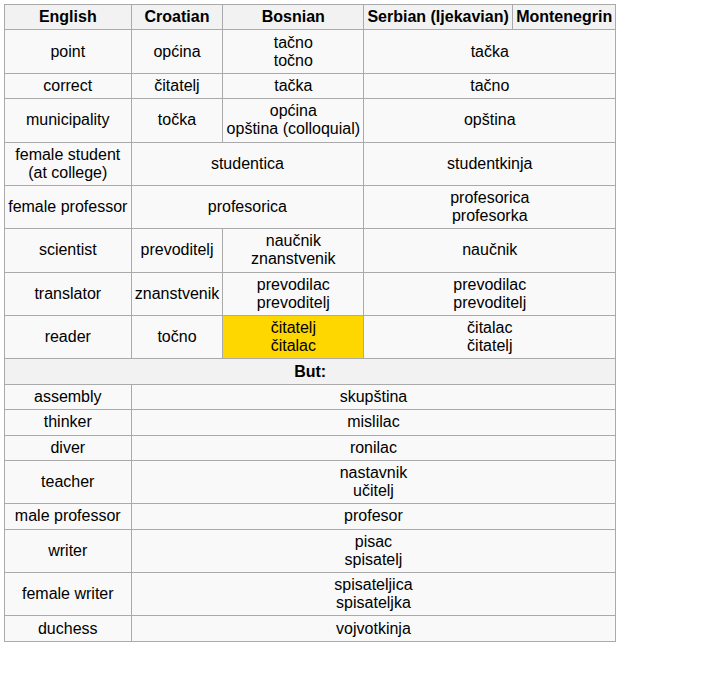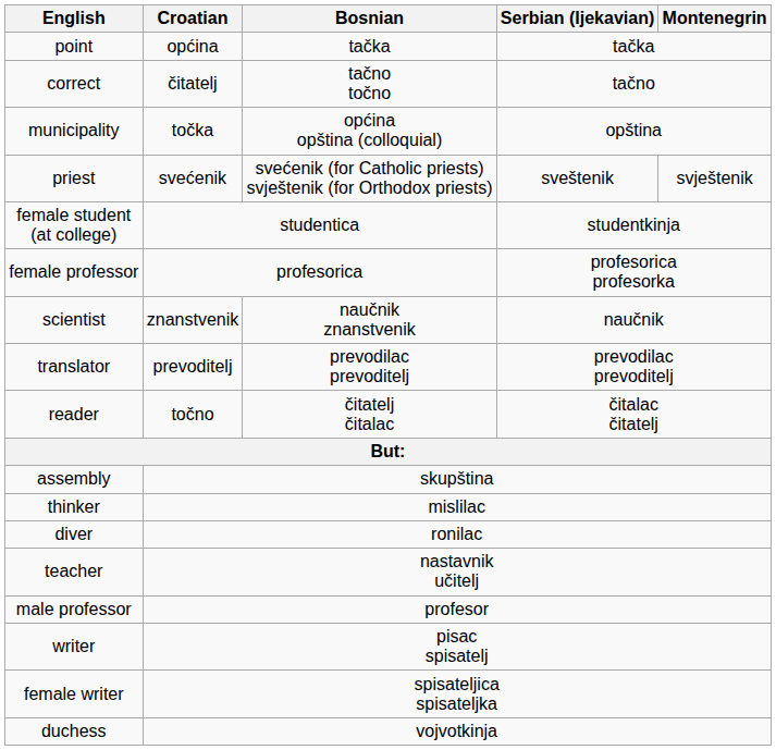point | Bosnian: tačno točno -> tačka
correct | Bosnian: tačka -> tačno točno
+ row: priest | svećenik | svećenik (for Catholic priests) svještenik (for Orthodox priests) | sveštenik | svještenik
scientist | Croatian: prevoditelj -> znanstvenik
translator | Croatian: znanstvenik -> prevoditelj
reader | Bosnian: gold background -> no background
